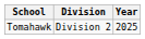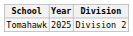columns swapped: Year <-> Division
